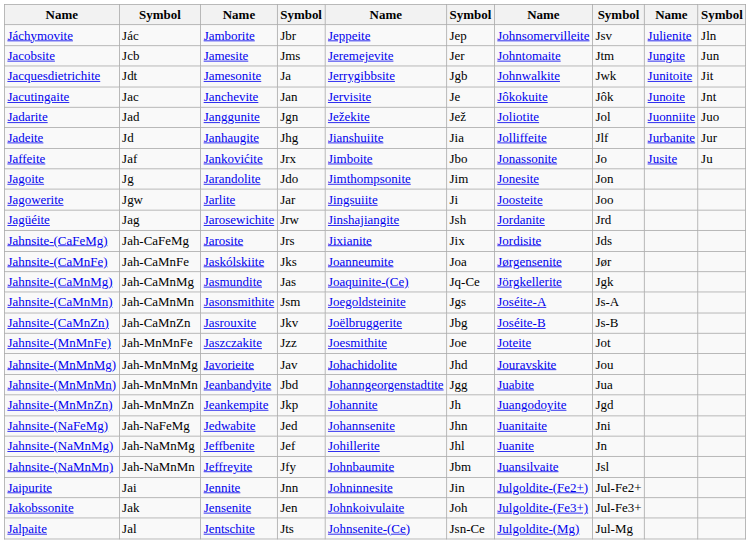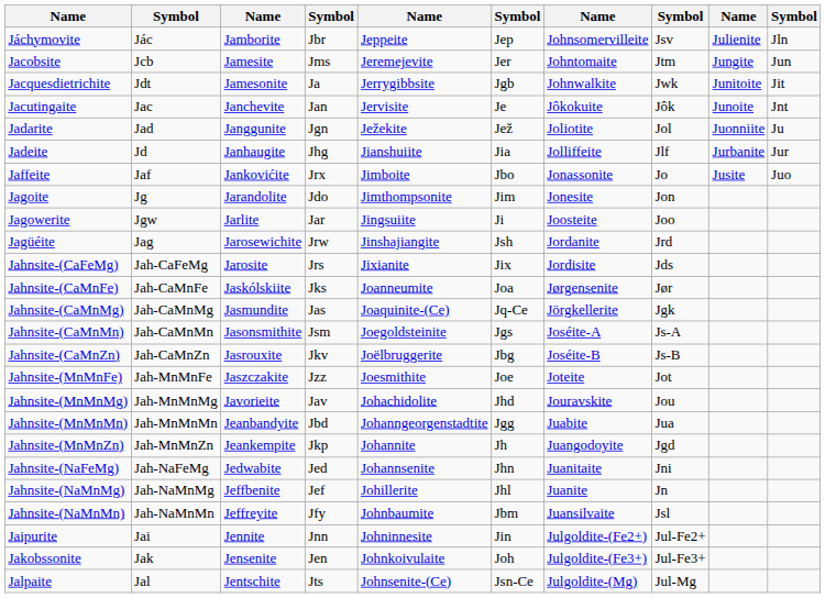Jadarite | column 10: Juo -> Ju
Jaffeite | column 10: Ju -> Juo
